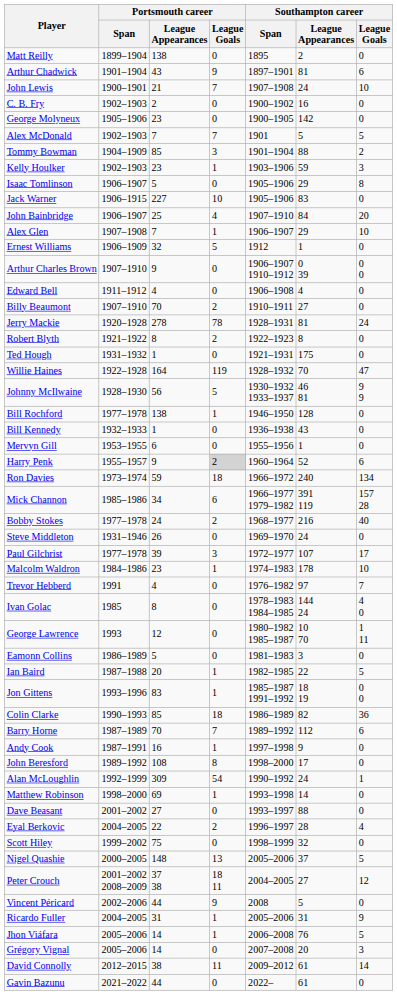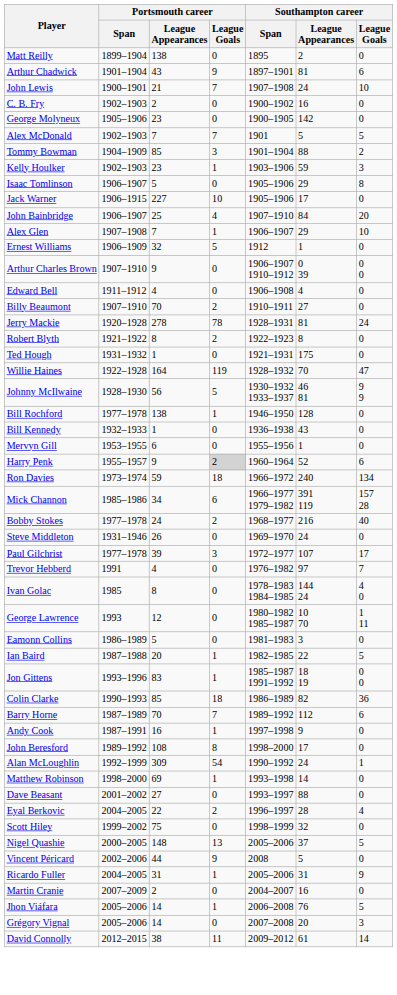Jack Warner | Southampton career / League Appearances: 83 -> 17
- row: Malcolm Waldron | 1984–1986 | 23 | 1 | 1974–1983 | 178 | 10
- row: Peter Crouch | 2001–2002 2008–2009 | 37 38 | 18 11 | 2004–2005 | 27 | 12
+ row: Martin Cranie | 2007–2009 | 2 | 0 | 2004–2007 | 16 | 0
- row: Gavin Bazunu | 2021–2022 | 44 | 0 | 2022– | 61 | 0
